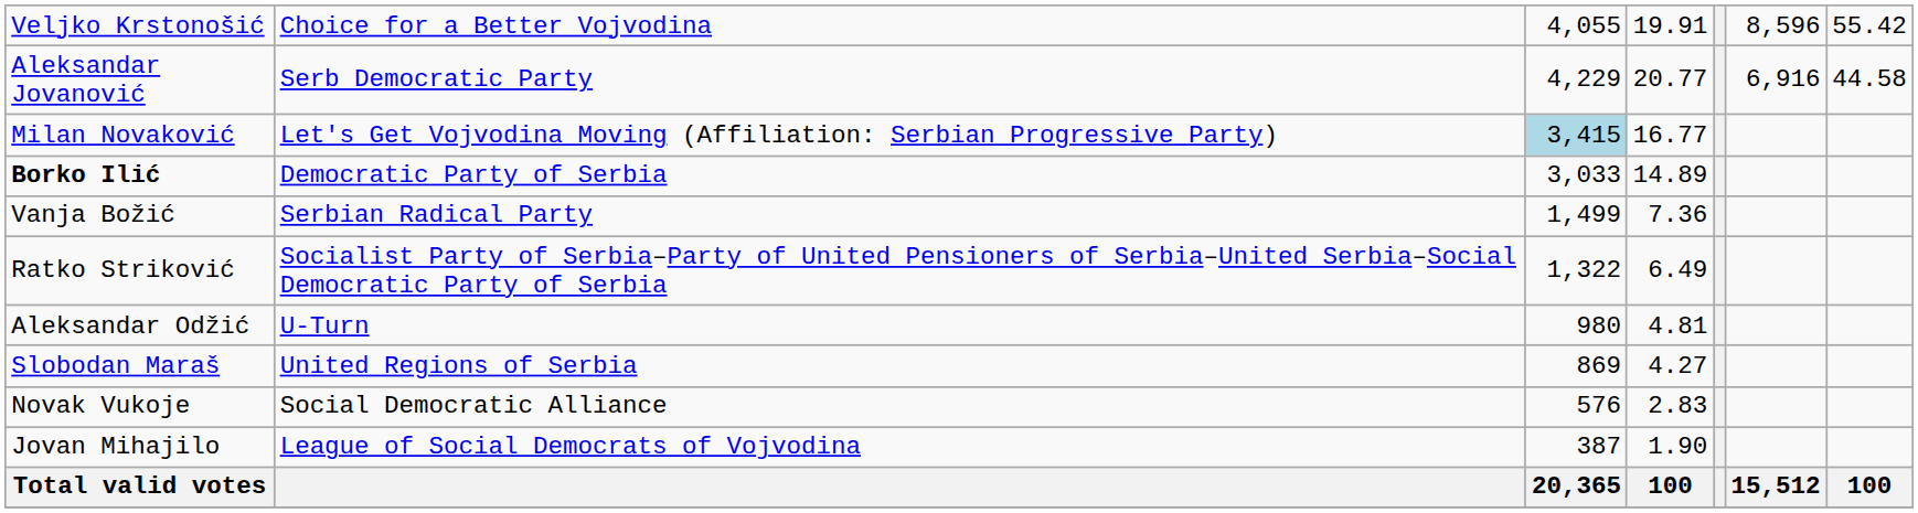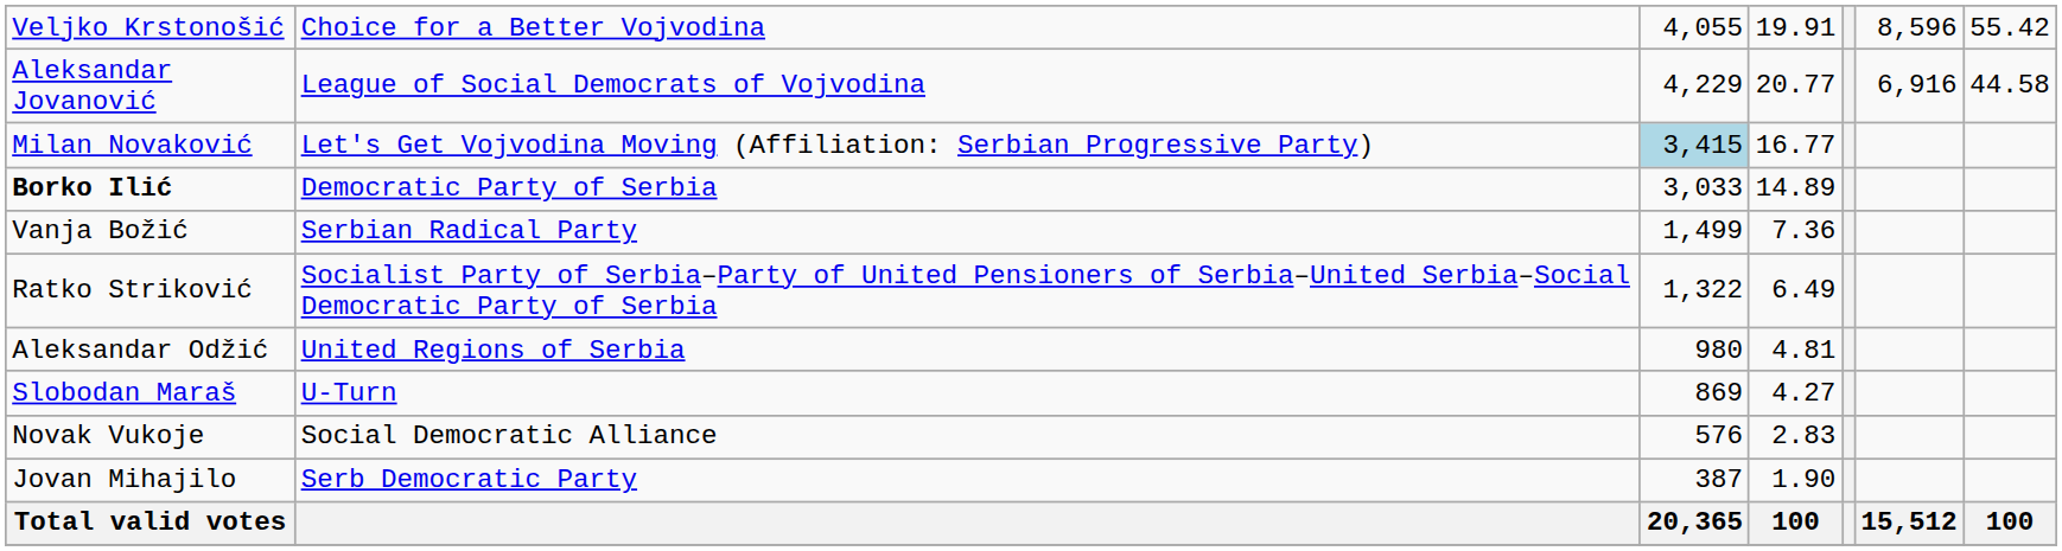Aleksandar Jovanović | column 2: Serb Democratic Party -> League of Social Democrats of Vojvodina
Aleksandar Odžić | column 2: U-Turn -> United Regions of Serbia
Slobodan Maraš | column 2: United Regions of Serbia -> U-Turn
Jovan Mihajilo | column 2: League of Social Democrats of Vojvodina -> Serb Democratic Party
